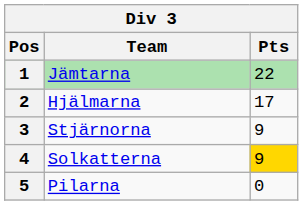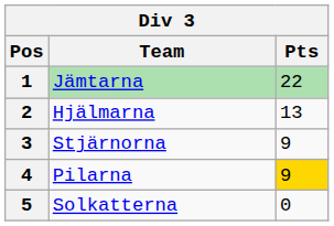2 | Pts: 17 -> 13
4 | Team: Solkatterna -> Pilarna
5 | Team: Pilarna -> Solkatterna
